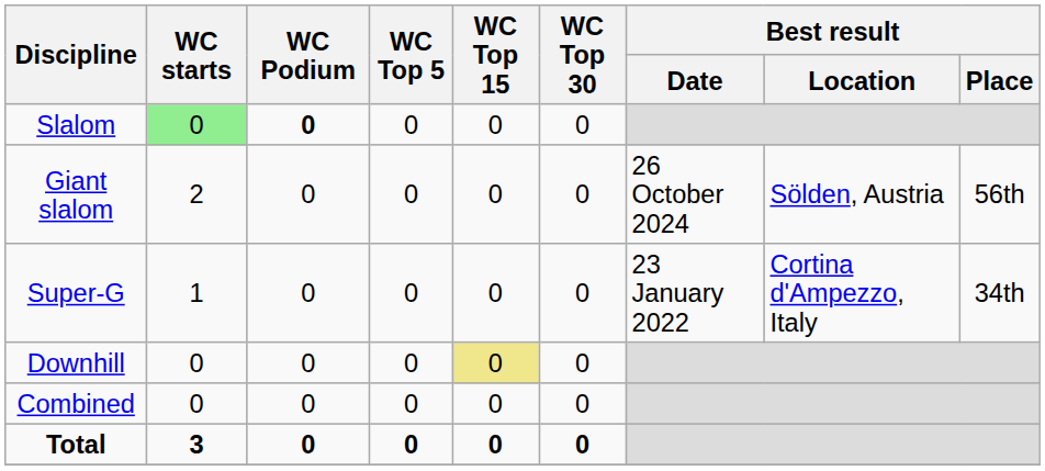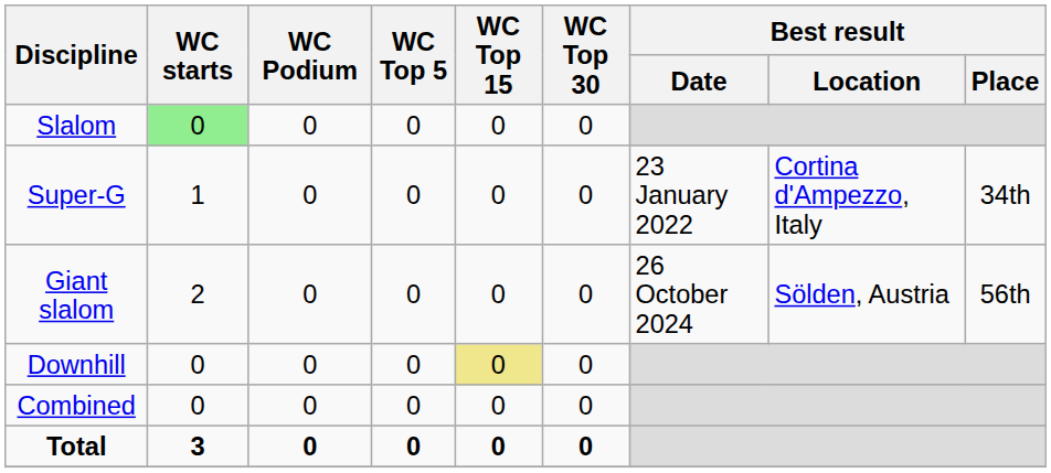Slalom | WC Podium: bold -> normal
rows swapped: Giant slalom <-> Super-G
